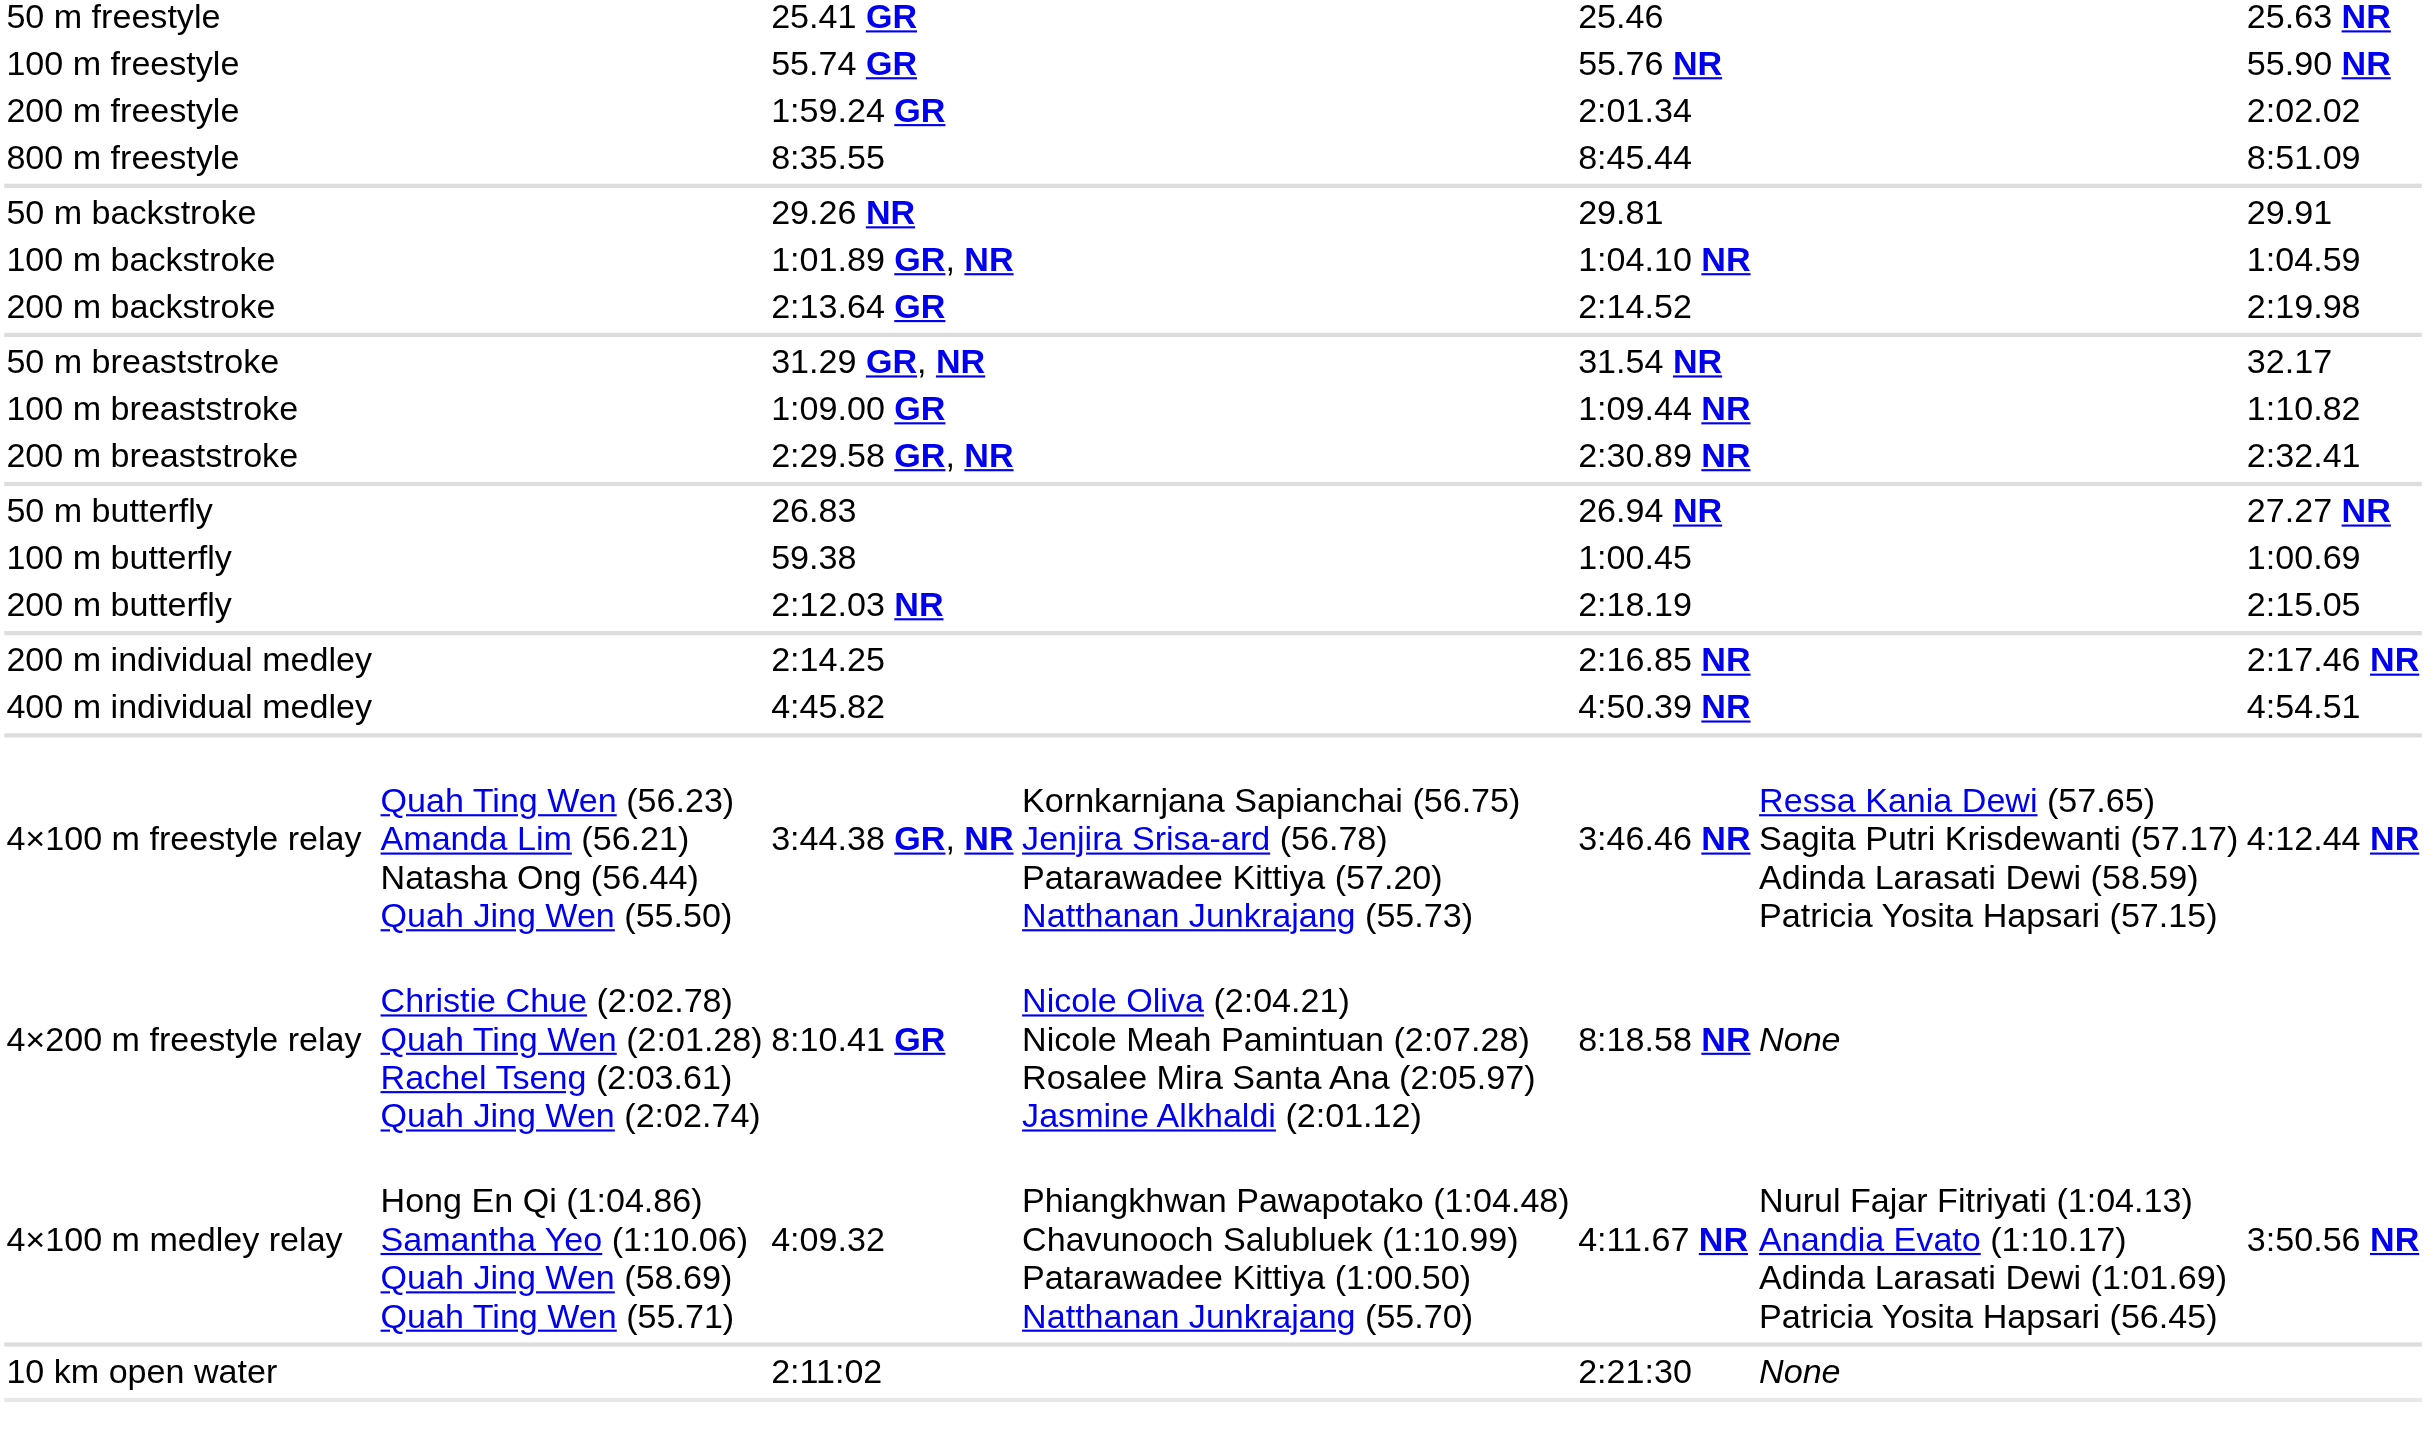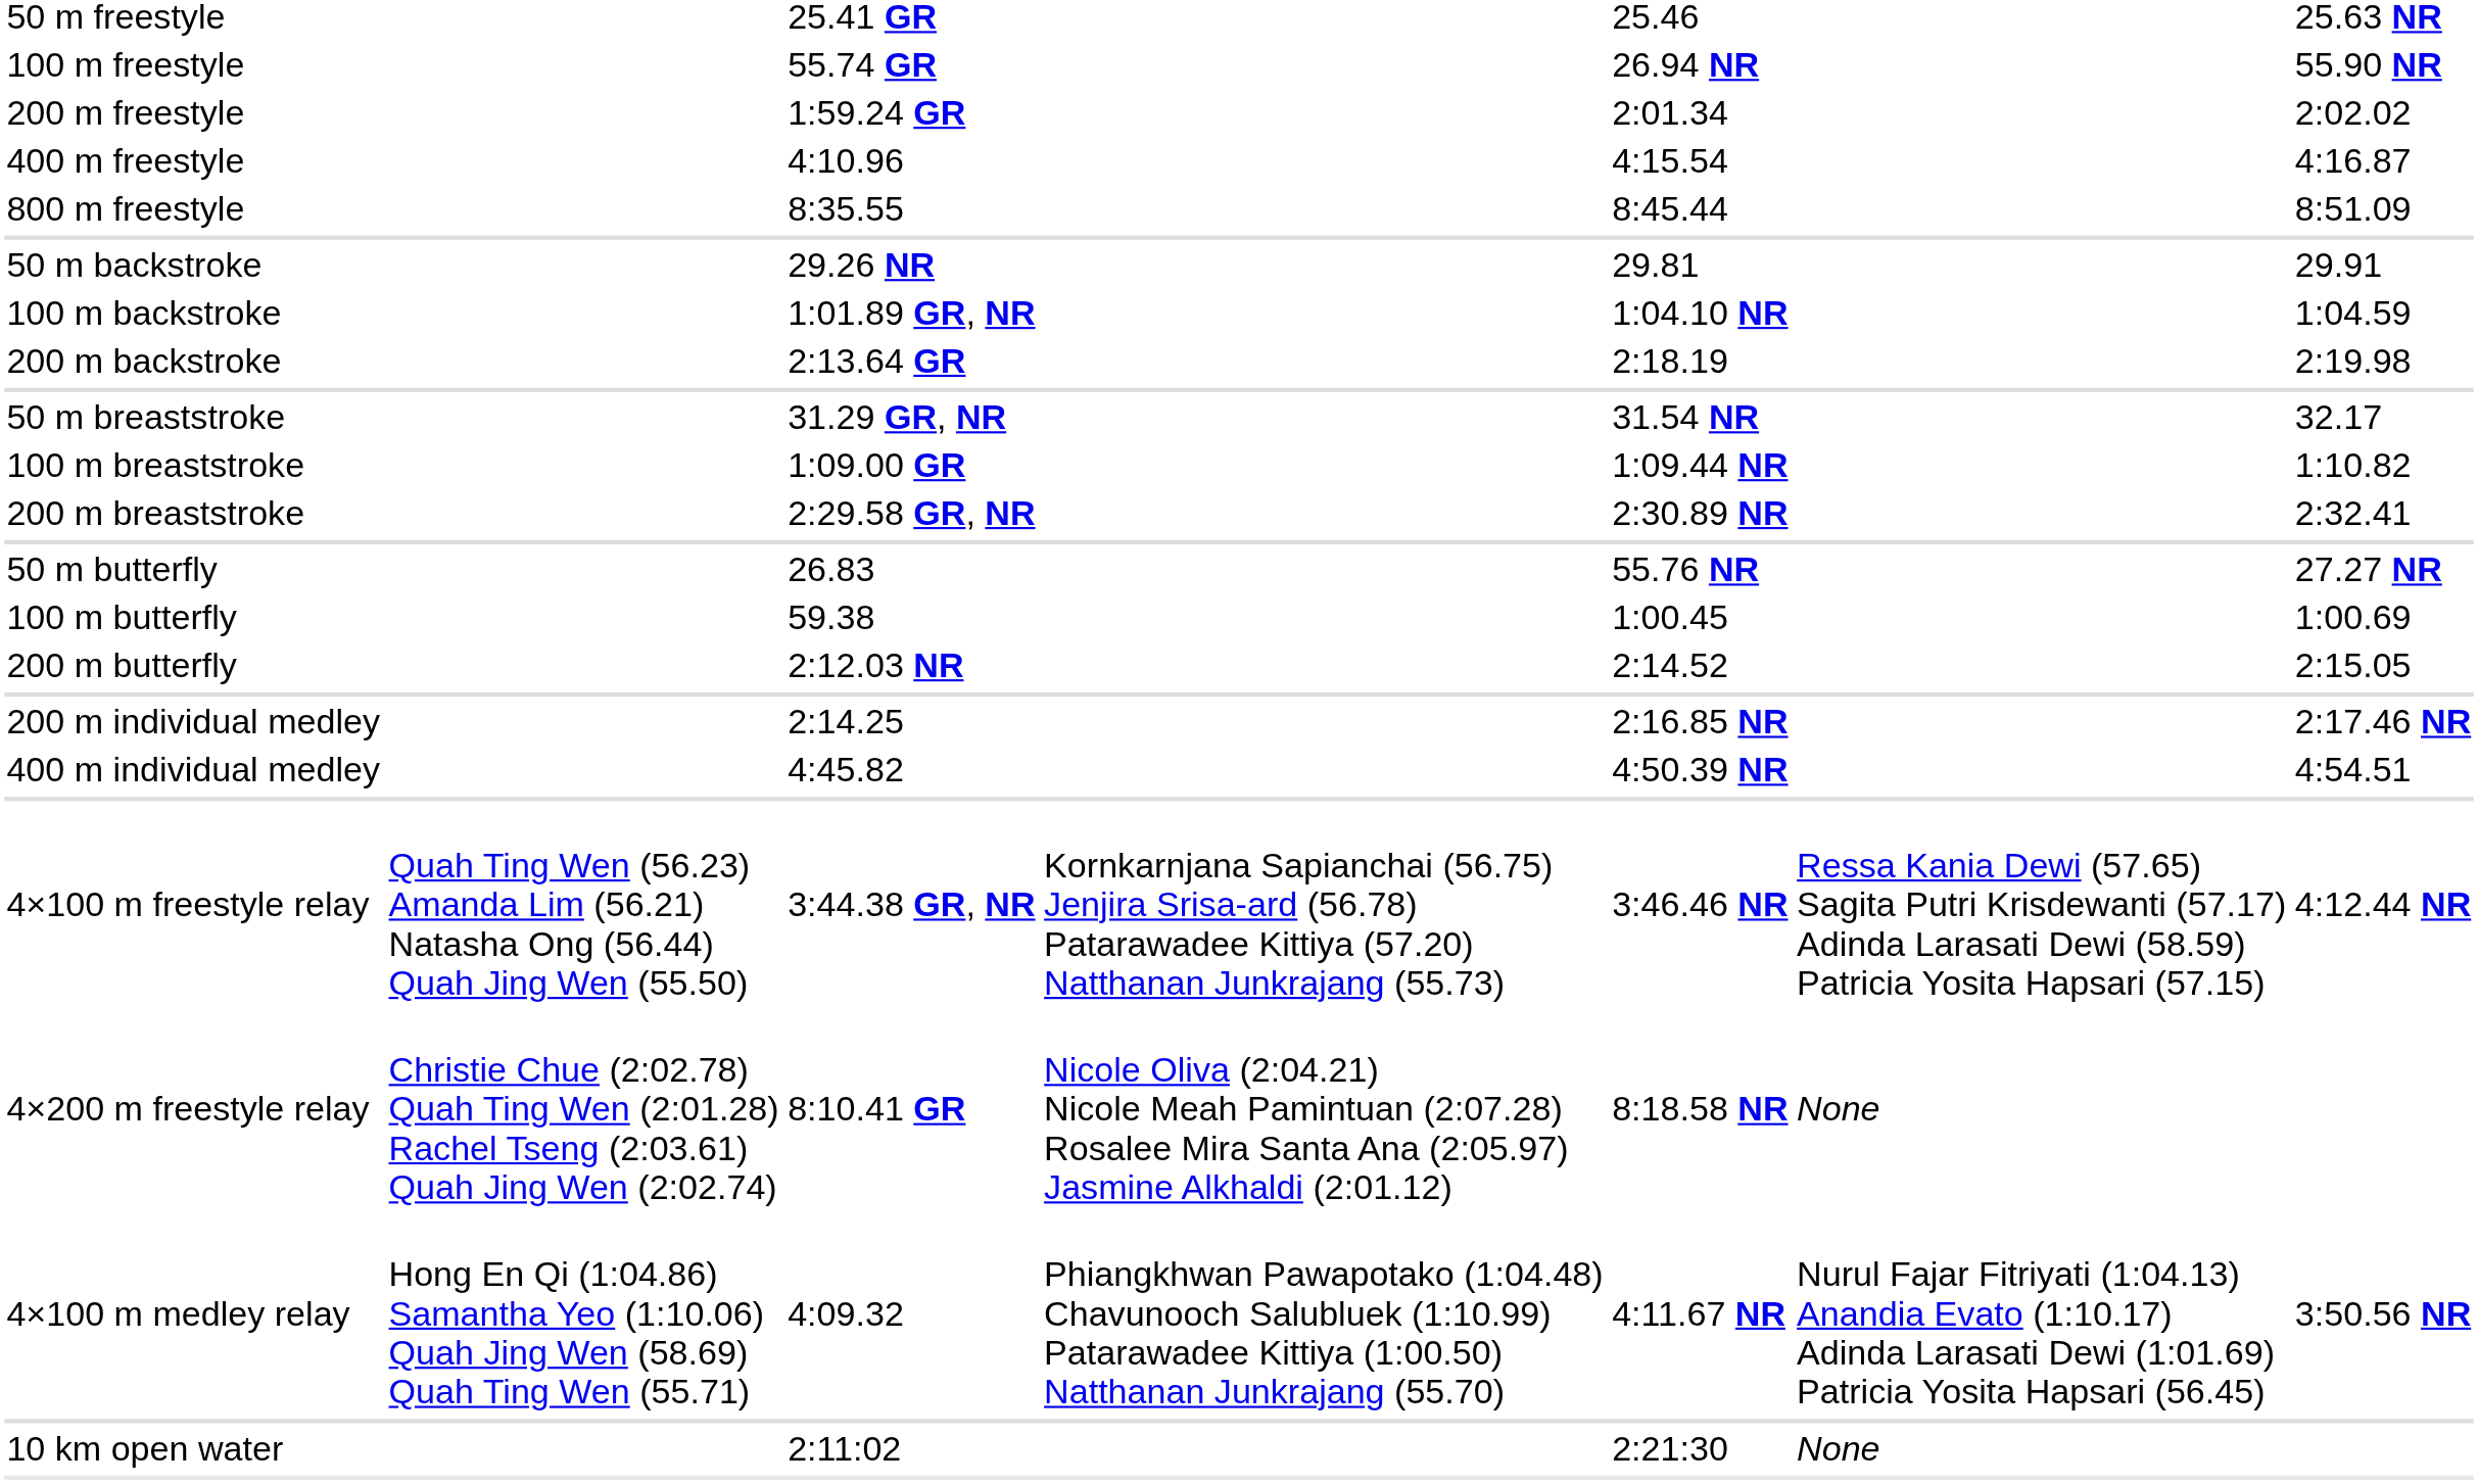100 m freestyle | column 5: 55.76 NR -> 26.94 NR
+ row: 400 m freestyle | 4:10.96 | 4:15.54 | 4:16.87
200 m backstroke | column 5: 2:14.52 -> 2:18.19
50 m butterfly | column 5: 26.94 NR -> 55.76 NR
200 m butterfly | column 5: 2:18.19 -> 2:14.52
